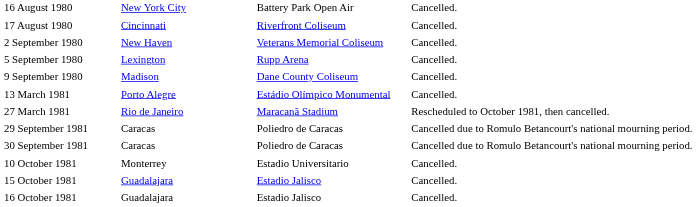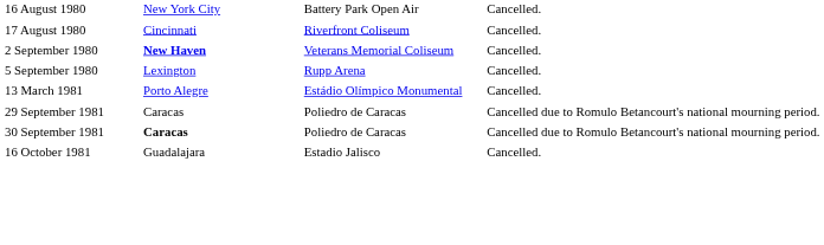2 September 1980 | column 2: normal -> bold
- row: 9 September 1980 | Madison | Dane County Coliseum | Cancelled.
- row: 27 March 1981 | Rio de Janeiro | Maracanã Stadium | Rescheduled to October 1981, then cancelled.
30 September 1981 | column 2: normal -> bold
- row: 10 October 1981 | Monterrey | Estadio Universitario | Cancelled.
- row: 15 October 1981 | Guadalajara | Estadio Jalisco | Cancelled.
